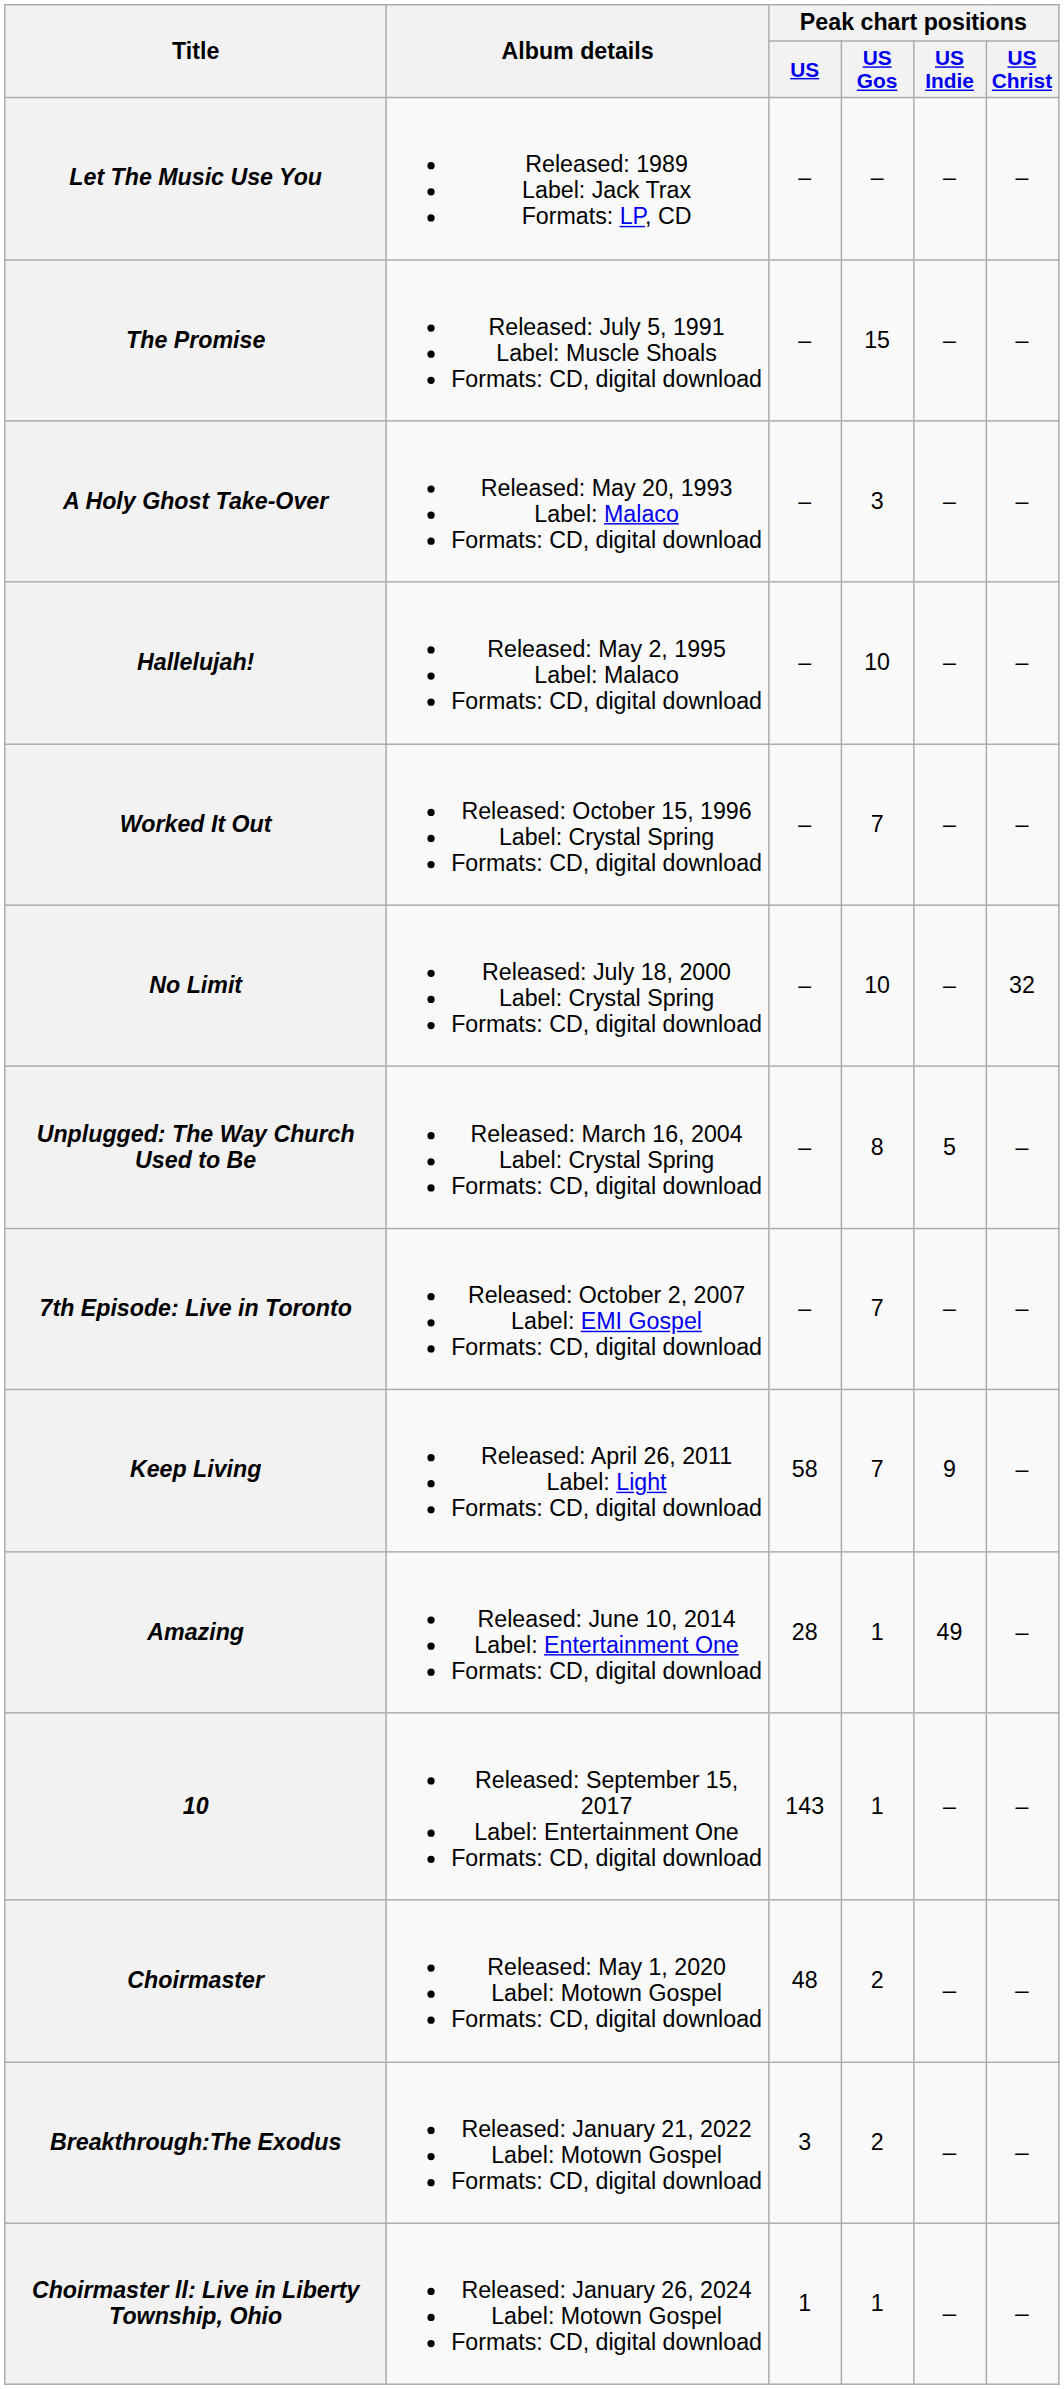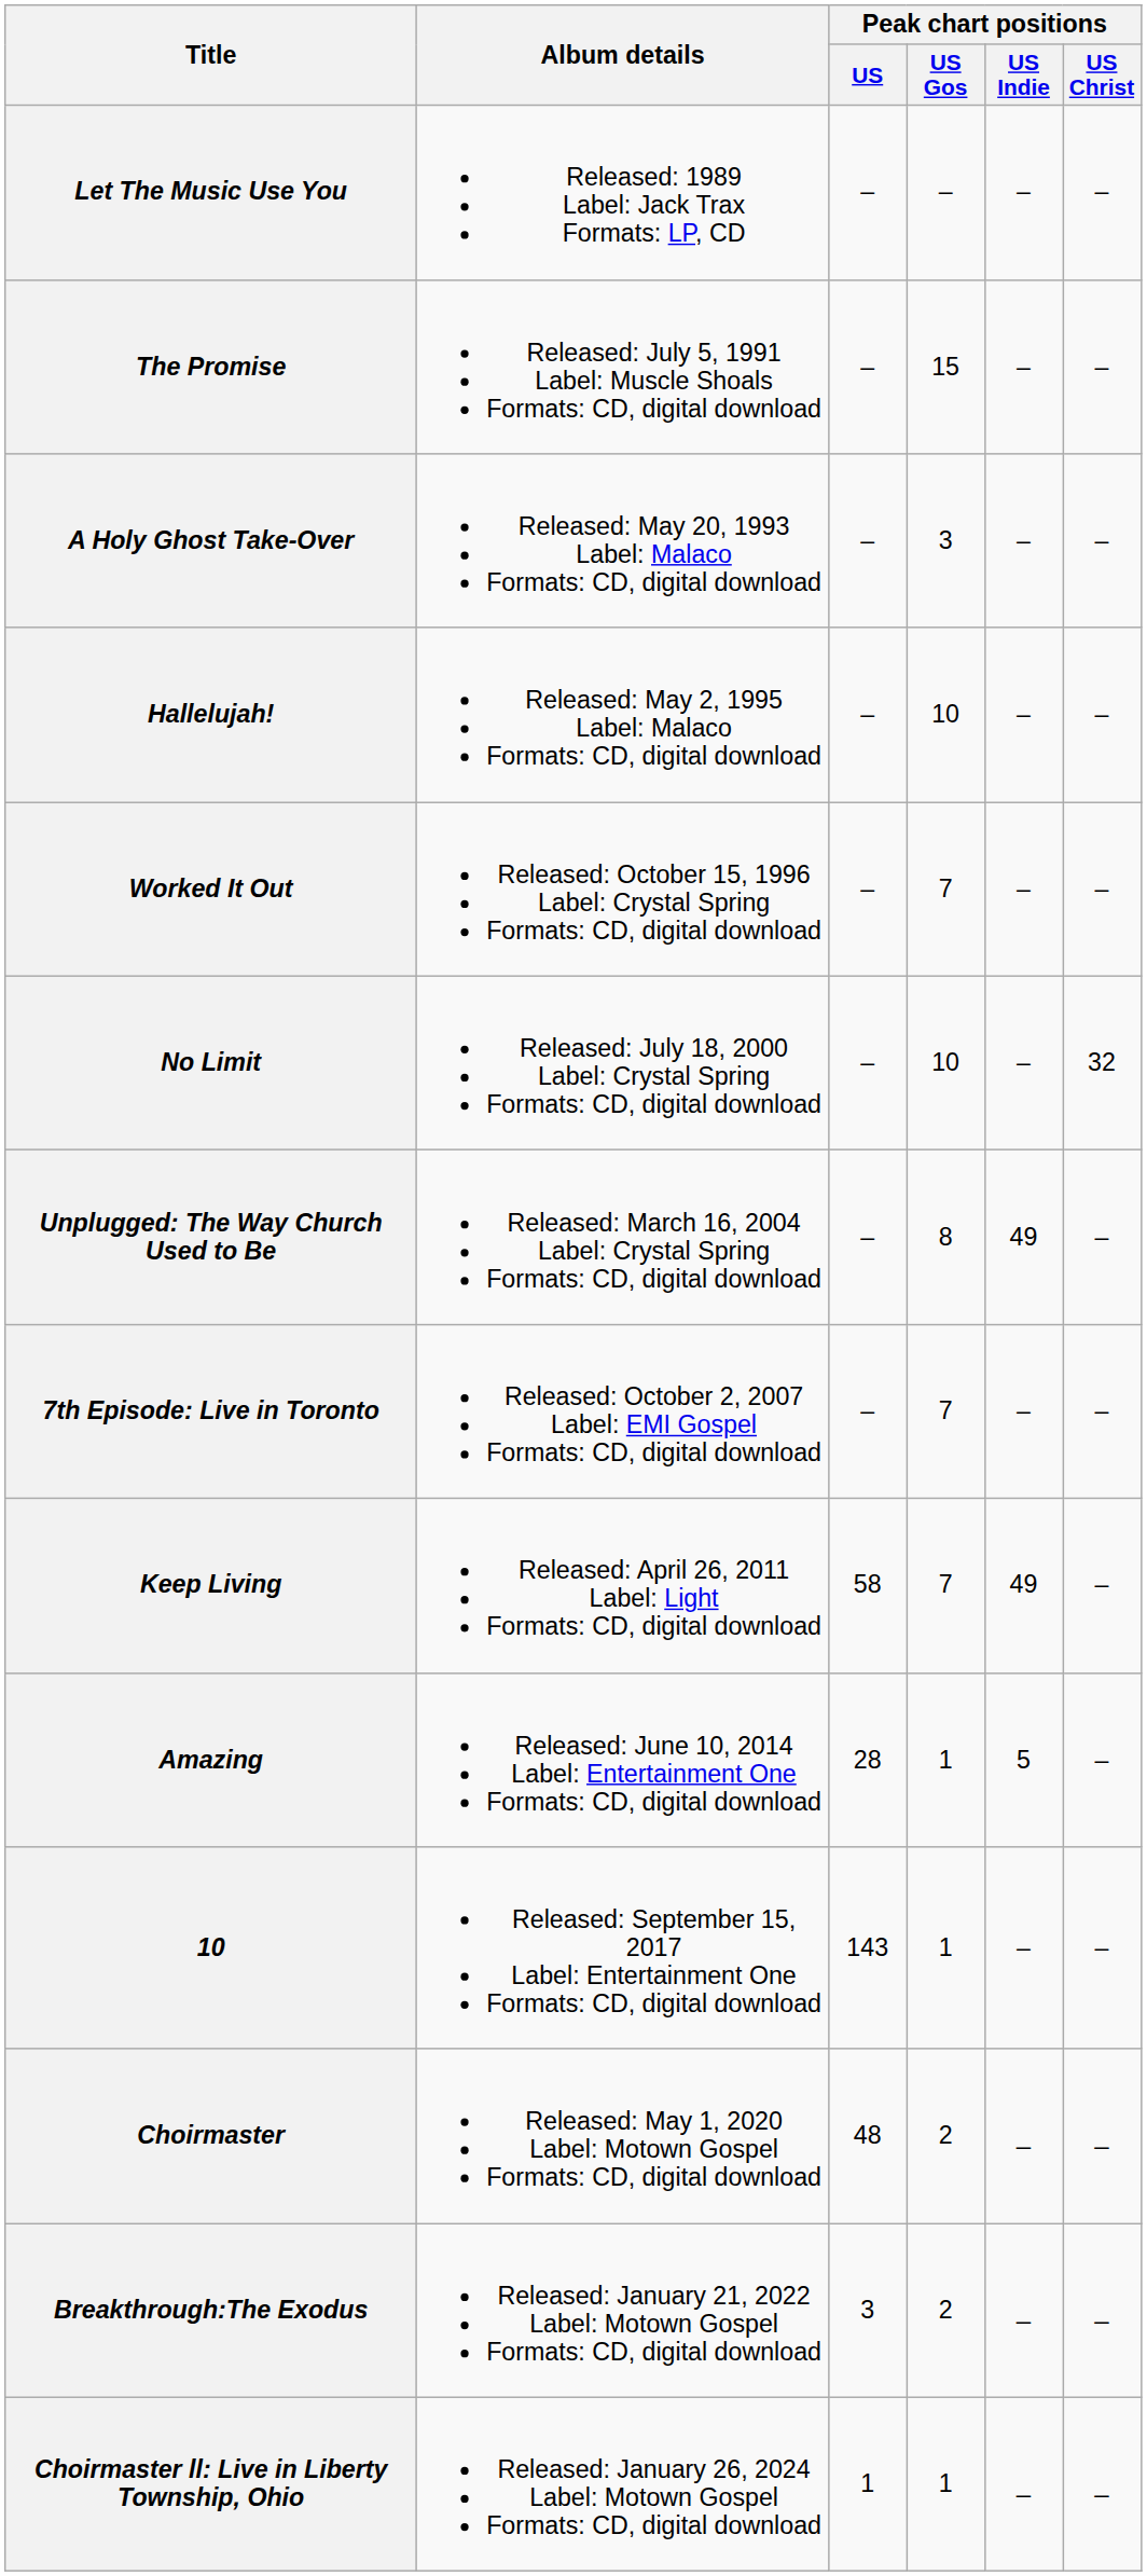Unplugged: The Way Church Used to Be | Peak chart positions / US Indie: 5 -> 49
Keep Living | Peak chart positions / US Indie: 9 -> 49
Amazing | Peak chart positions / US Indie: 49 -> 5
